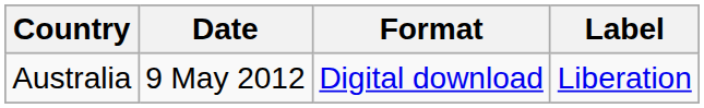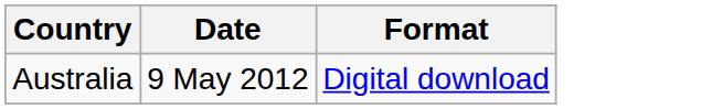- column: Label | Liberation
